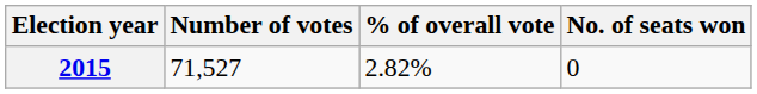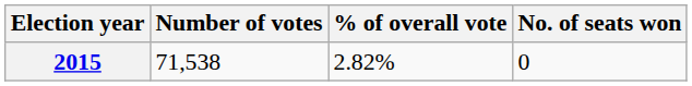2015 | Number of votes: 71,527 -> 71,538
